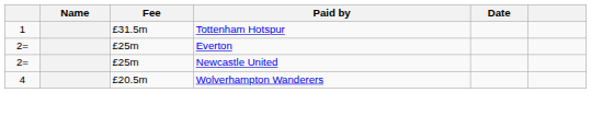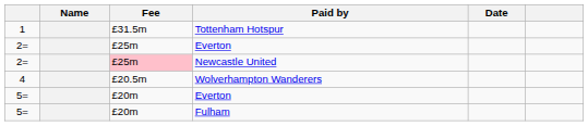Newcastle United | Fee: no background -> pink background
+ row: 5= | £20m | Everton
+ row: 5= | £20m | Fulham
